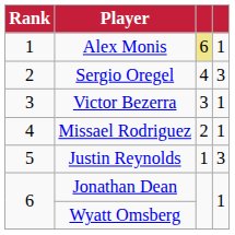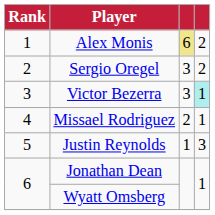Alex Monis | column 4: 1 -> 2
Sergio Oregel | column 3: 4 -> 3
Sergio Oregel | column 4: 3 -> 2
Victor Bezerra | column 4: no background -> paleturquoise background
